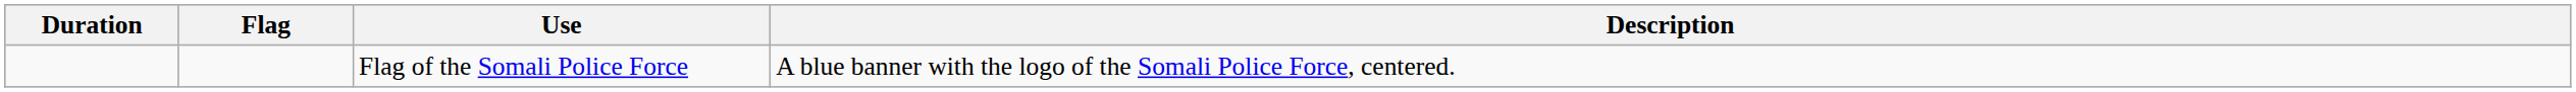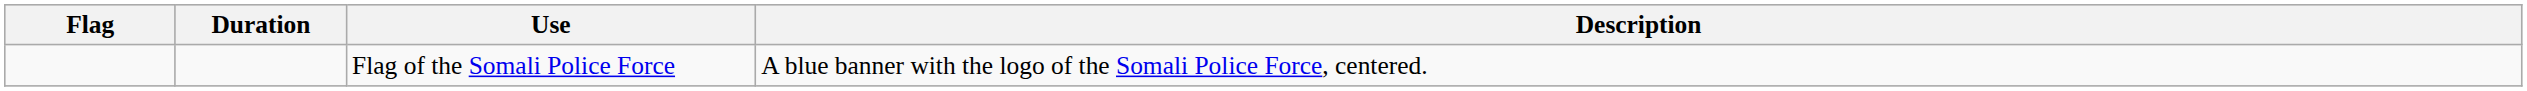columns swapped: Flag <-> Duration
